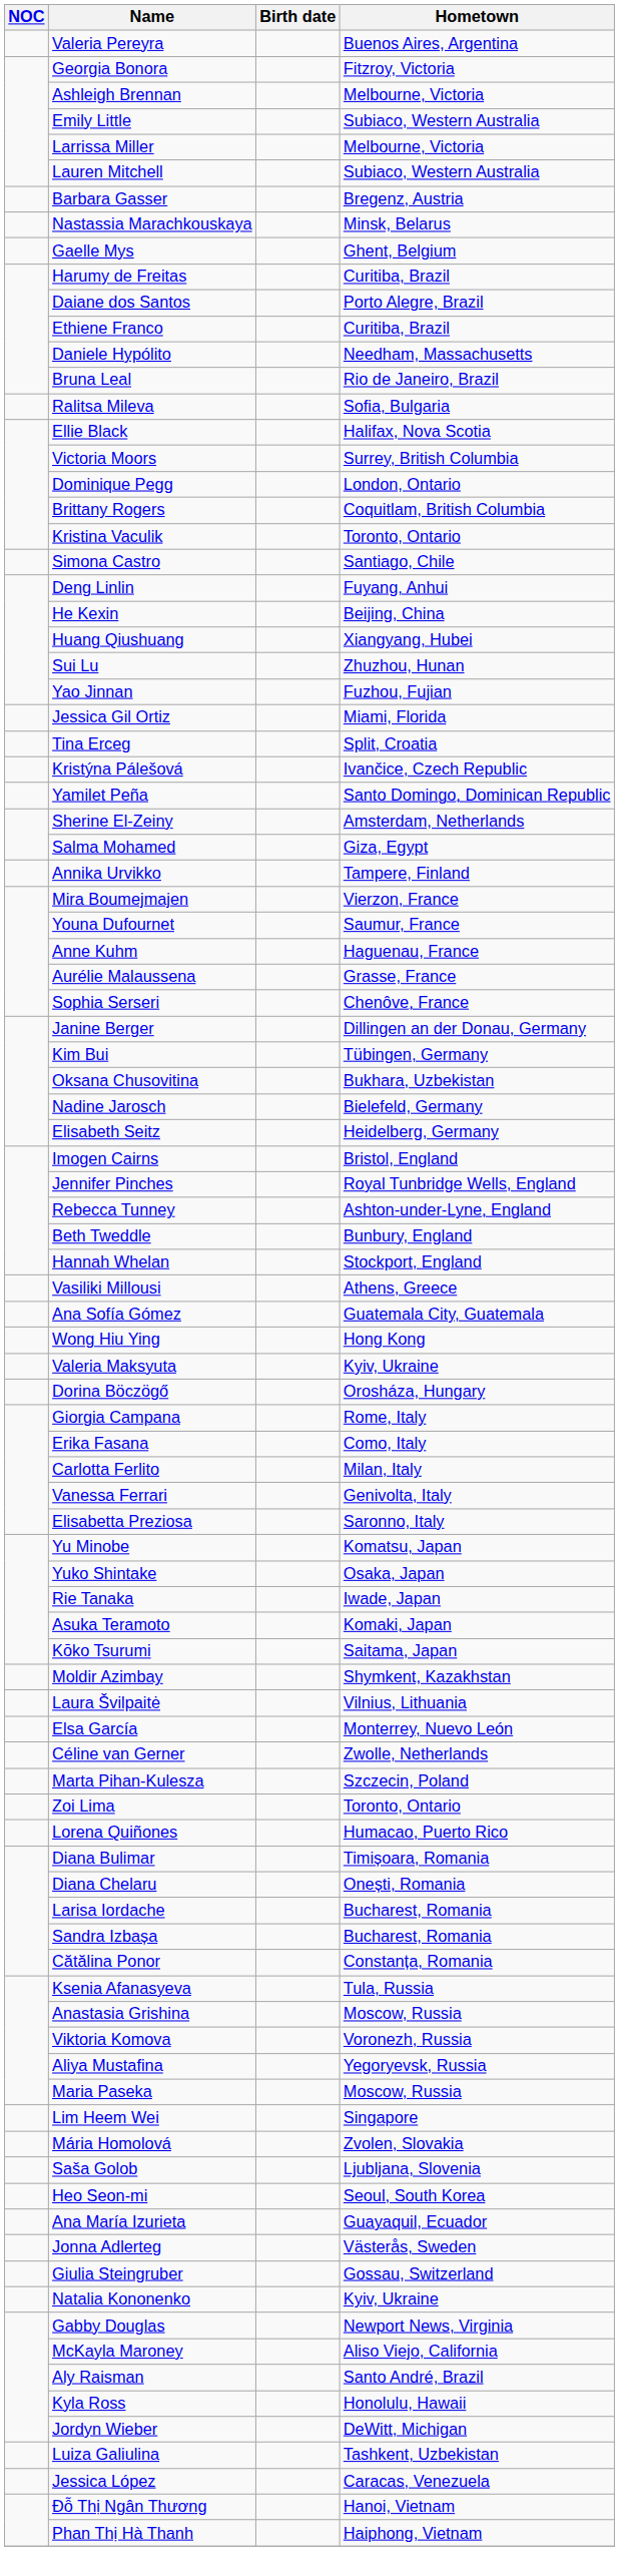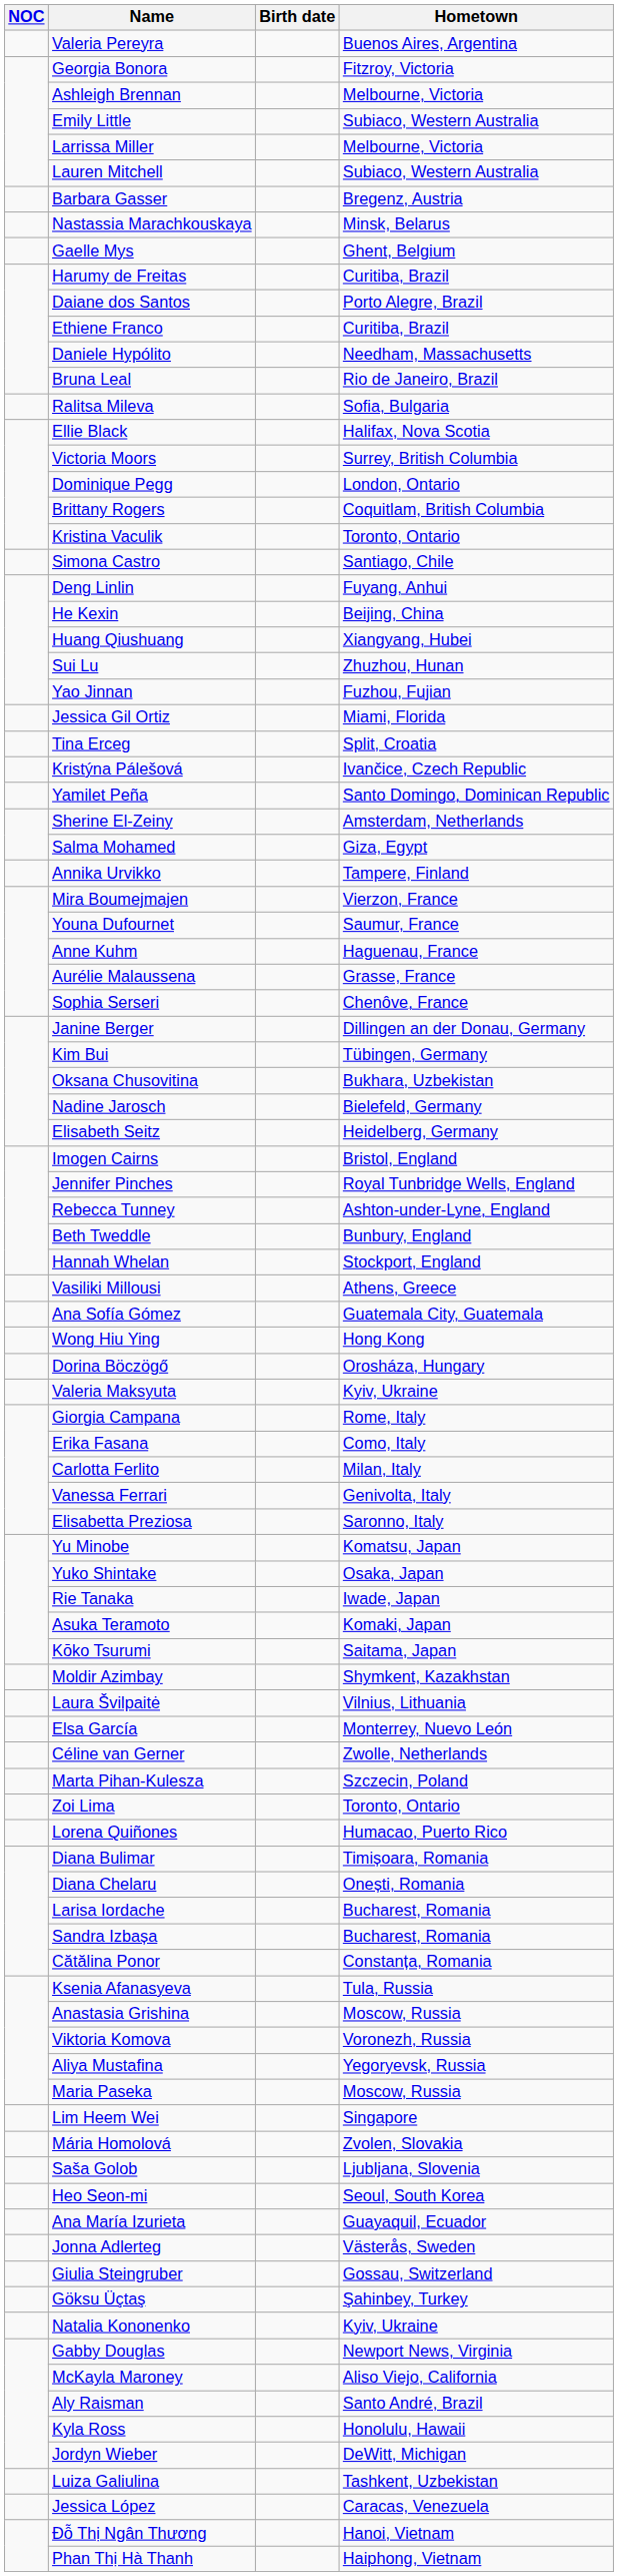rows swapped: Dorina Böczögő <-> Valeria Maksyuta
+ row: Göksu Üçtaş | Şahinbey, Turkey
